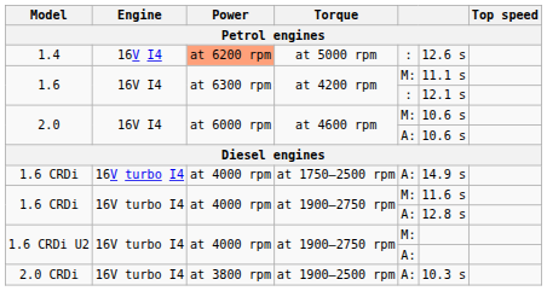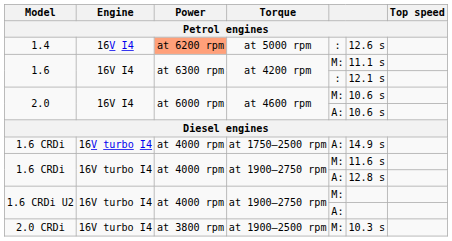2.0 CRDi | column 5: A: -> M:
